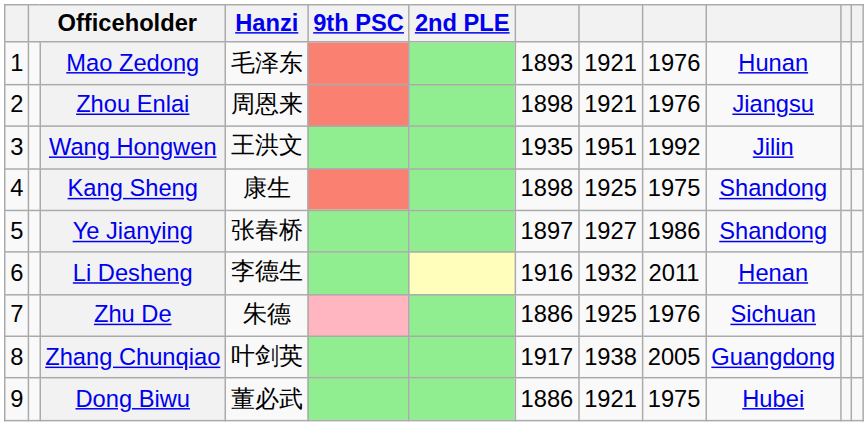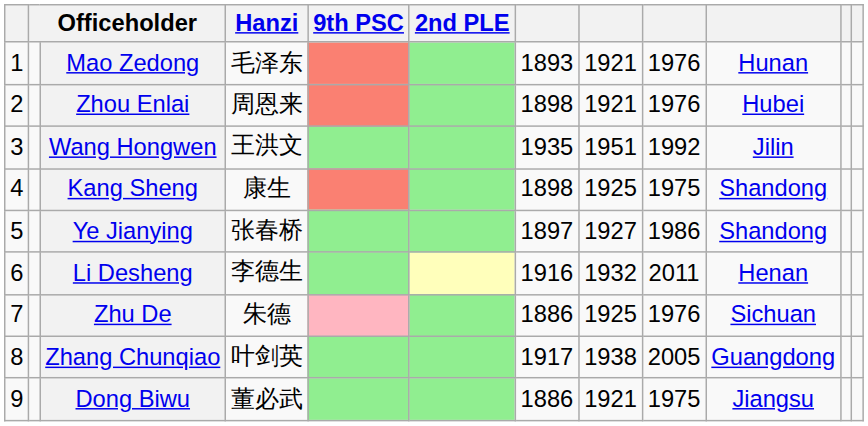Zhou Enlai | column 10: Jiangsu -> Hubei
Dong Biwu | column 10: Hubei -> Jiangsu
